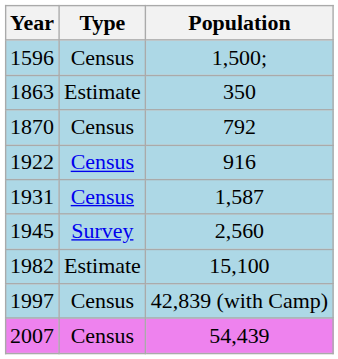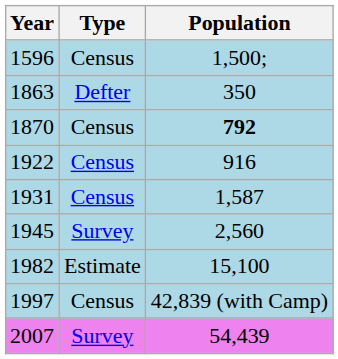1863 | Type: Estimate -> Defter
1870 | Population: normal -> bold
2007 | Type: Census -> Survey
